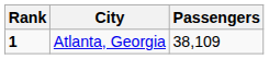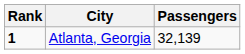Atlanta, Georgia | Passengers: 38,109 -> 32,139
